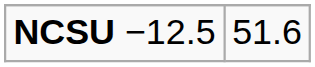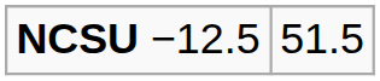NCSU −12.5 | column 2: 51.6 -> 51.5
